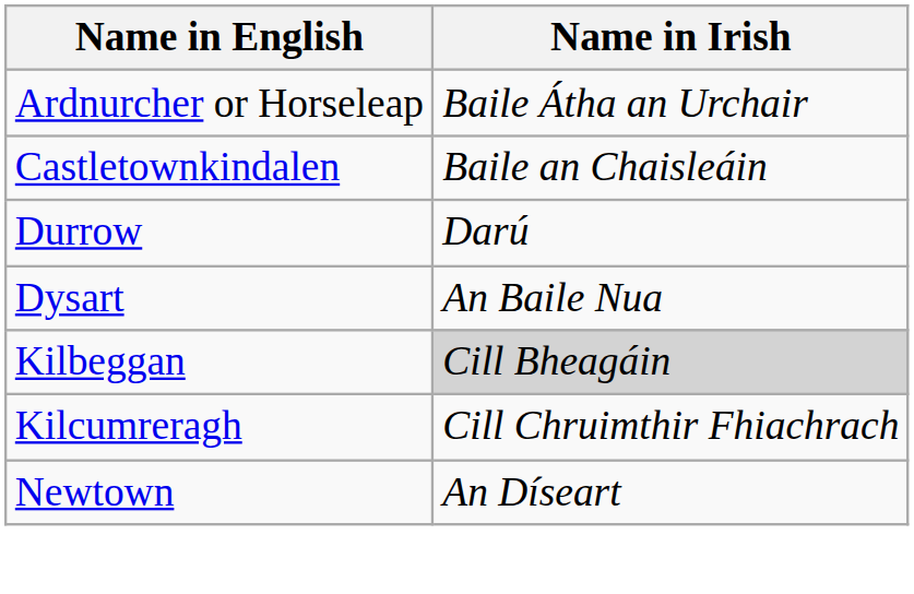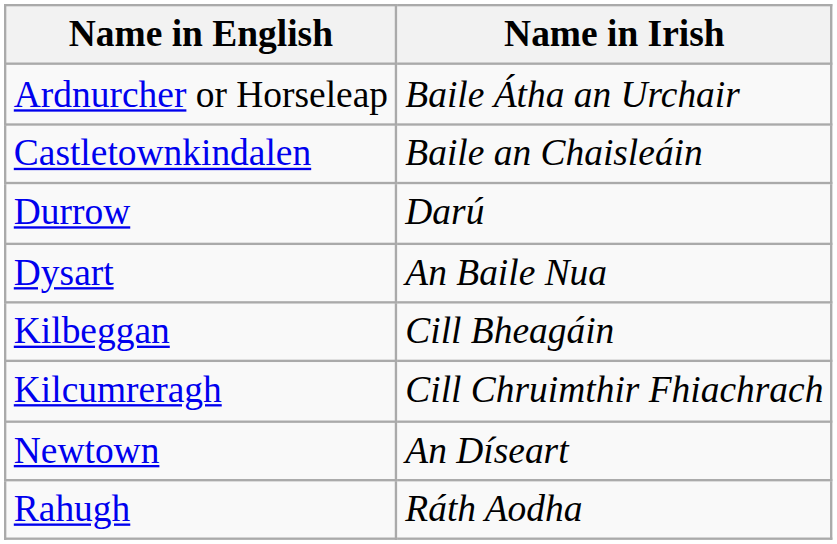Kilbeggan | Name in Irish: lightgrey background -> no background
+ row: Rahugh | Ráth Aodha
